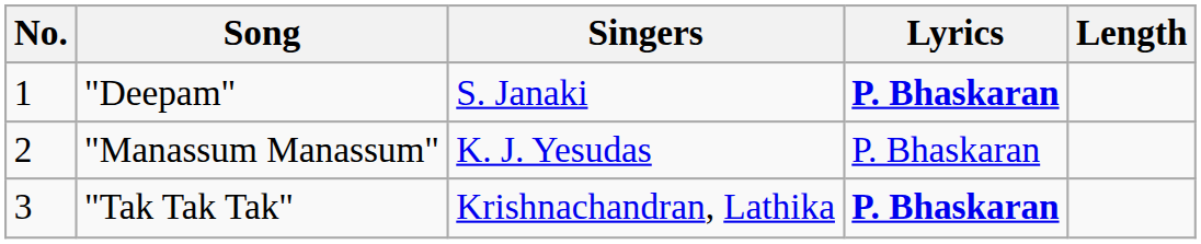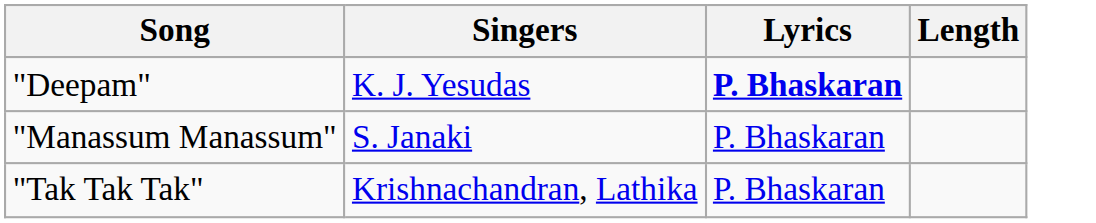- column: No. | 1 | 2 | 3
"Deepam" | Singers: S. Janaki -> K. J. Yesudas
"Manassum Manassum" | Singers: K. J. Yesudas -> S. Janaki
"Tak Tak Tak" | Lyrics: bold -> normal
